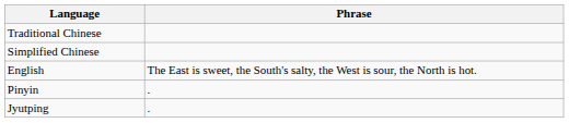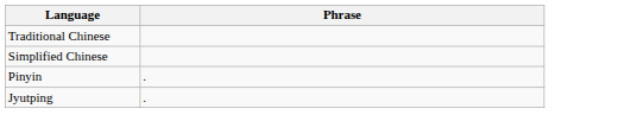- row: English | The East is sweet, the South's salty, the West is sour, the North is hot.
